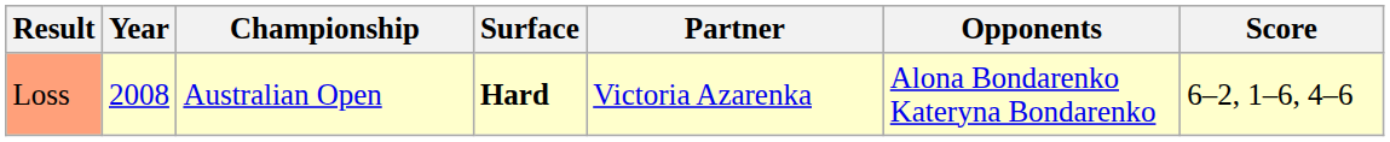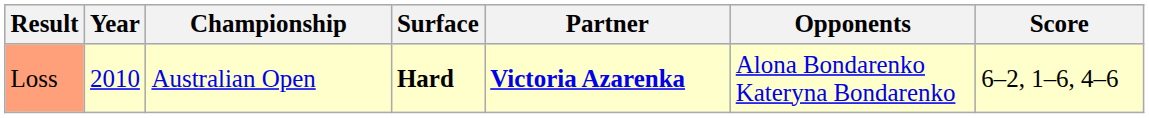Loss | Year: 2008 -> 2010
Loss | Partner: normal -> bold
